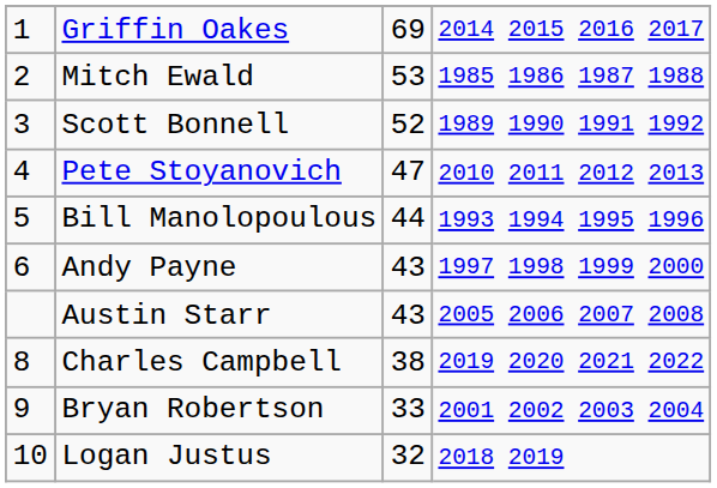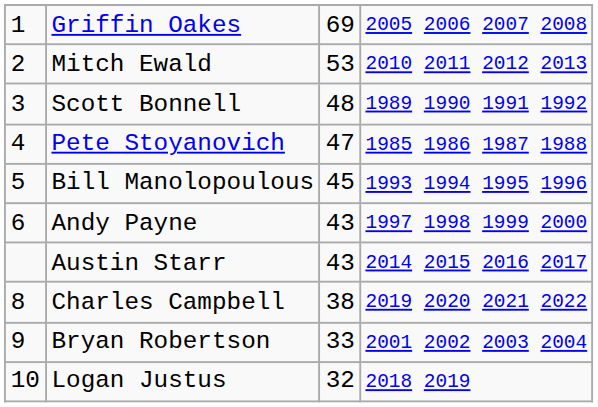Griffin Oakes | column 4: 2014 2015 2016 2017 -> 2005 2006 2007 2008
Mitch Ewald | column 4: 1985 1986 1987 1988 -> 2010 2011 2012 2013
Scott Bonnell | column 3: 52 -> 48
Pete Stoyanovich | column 4: 2010 2011 2012 2013 -> 1985 1986 1987 1988
Bill Manolopoulous | column 3: 44 -> 45
Austin Starr | column 4: 2005 2006 2007 2008 -> 2014 2015 2016 2017
